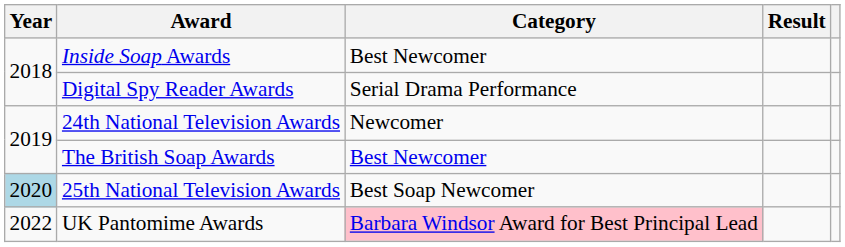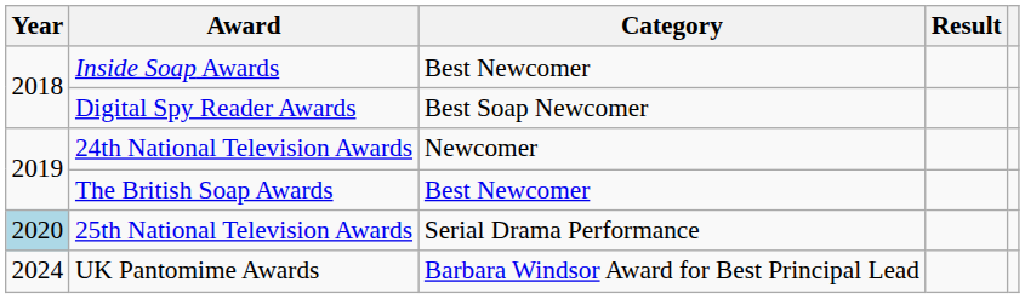Digital Spy Reader Awards | Category: Serial Drama Performance -> Best Soap Newcomer
25th National Television Awards | Category: Best Soap Newcomer -> Serial Drama Performance
UK Pantomime Awards | Year: 2022 -> 2024
UK Pantomime Awards | Category: pink background -> no background
